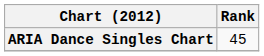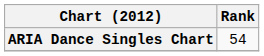ARIA Dance Singles Chart | Rank: 45 -> 54
